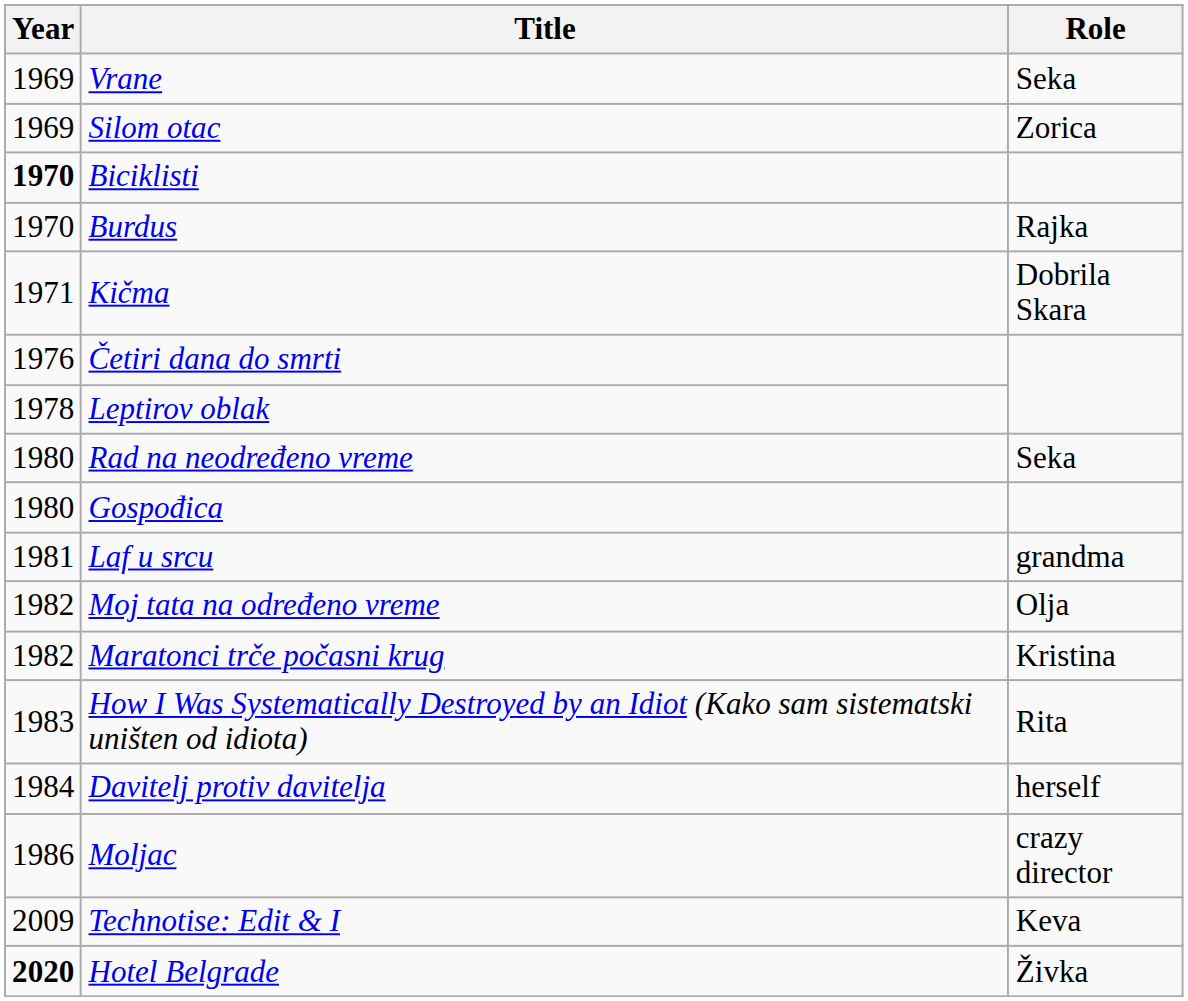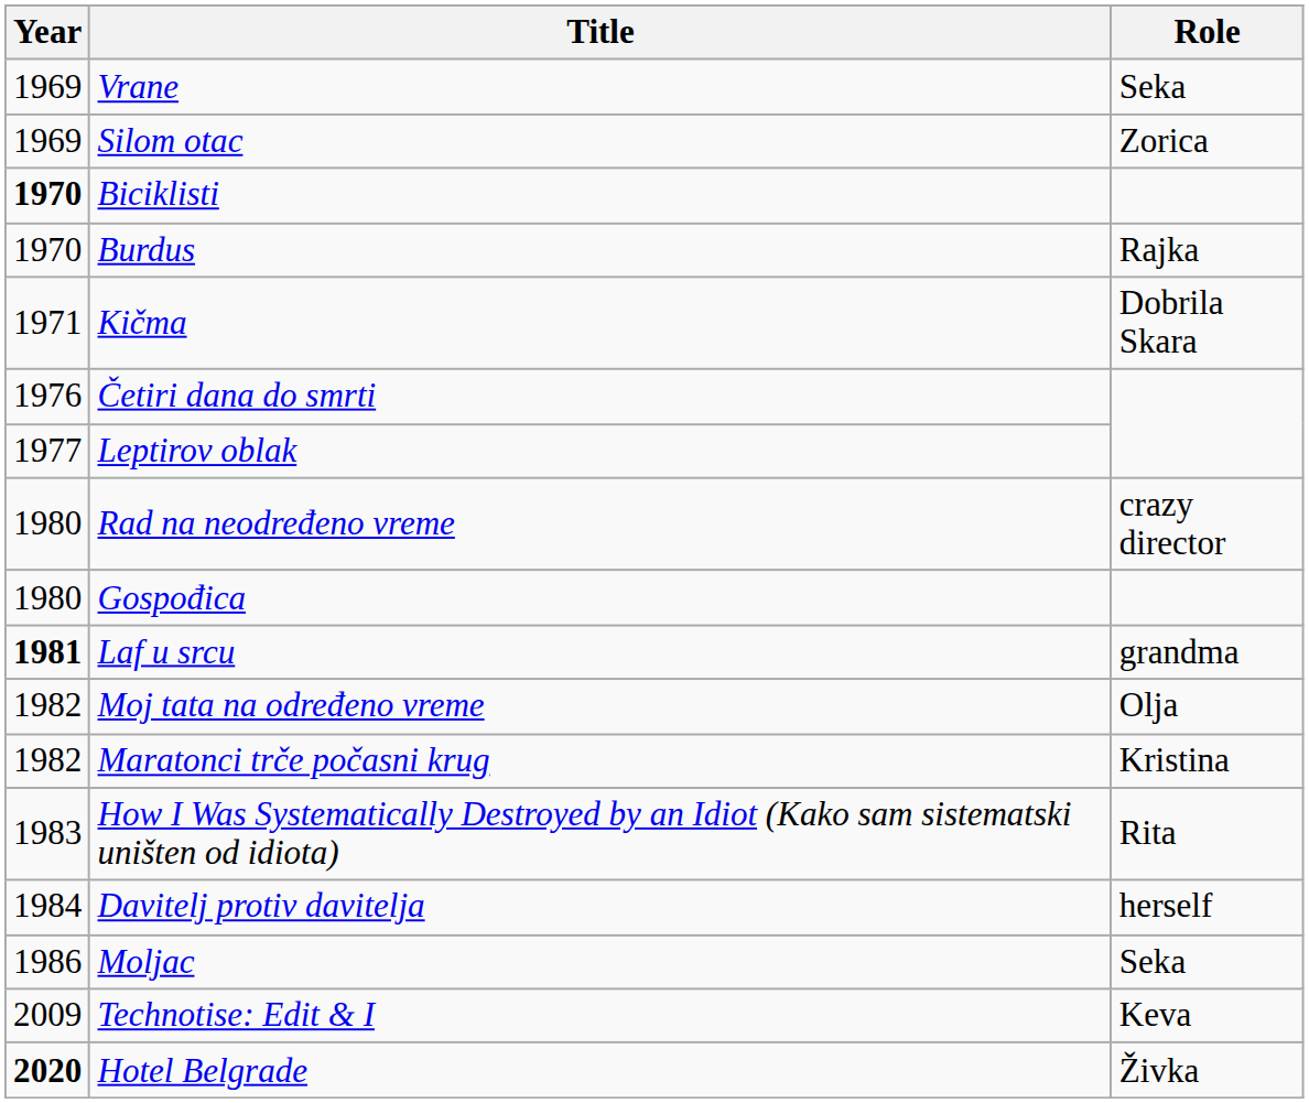Leptirov oblak | Year: 1978 -> 1977
Rad na neodređeno vreme | Role: Seka -> crazy director
Laf u srcu | Year: normal -> bold
Moljac | Role: crazy director -> Seka
